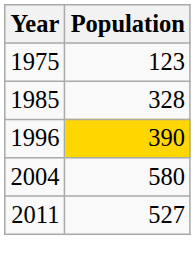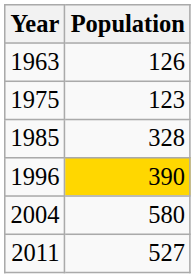+ row: 1963 | 126
